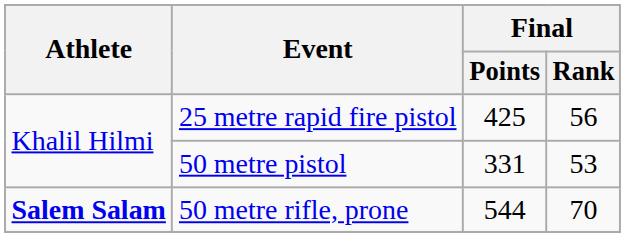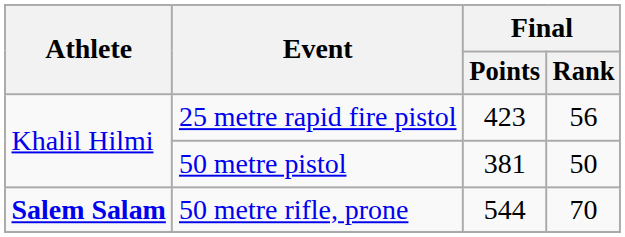25 metre rapid fire pistol | Final / Points: 425 -> 423
50 metre pistol | Final / Points: 331 -> 381
50 metre pistol | Final / Rank: 53 -> 50
